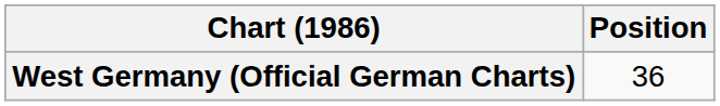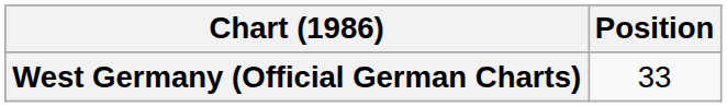West Germany (Official German Charts) | Position: 36 -> 33
